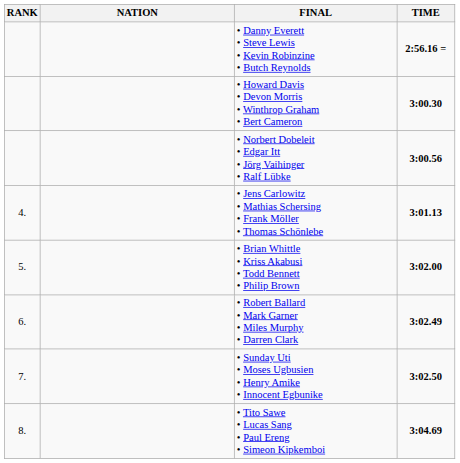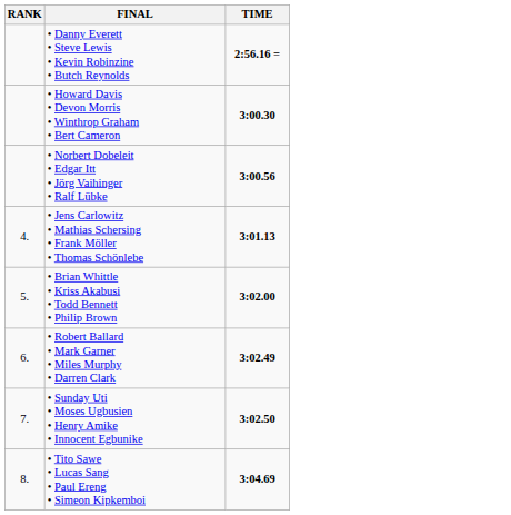- column: NATION
